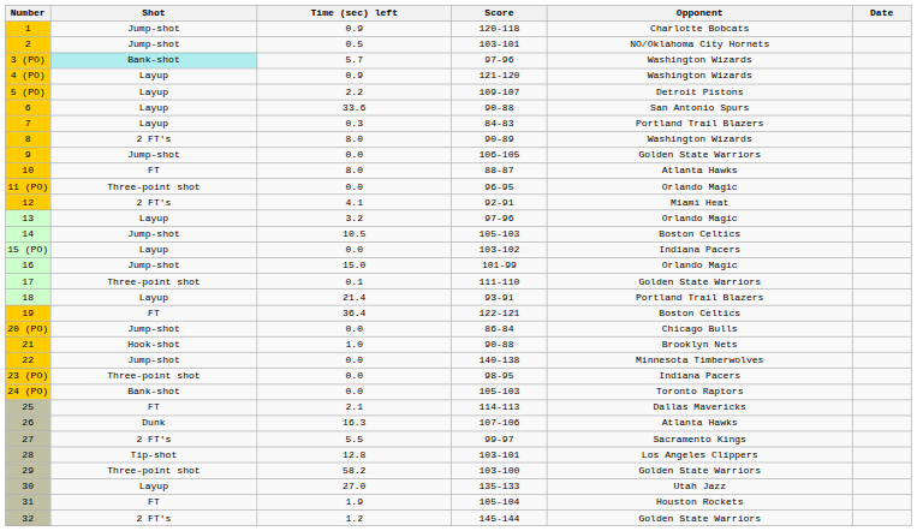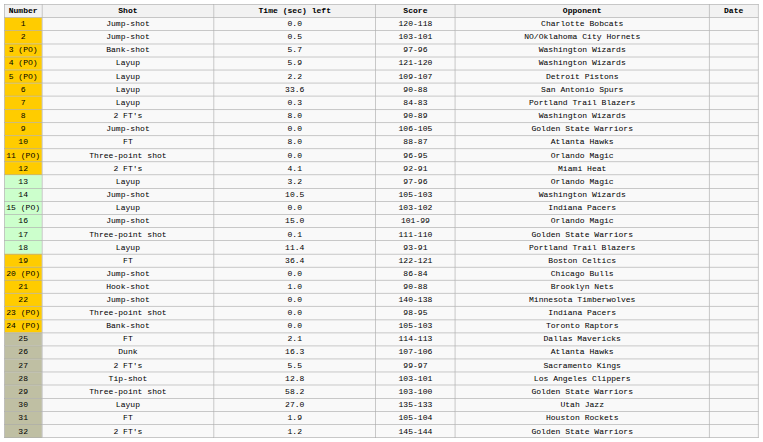1 | Time (sec) left: 0.9 -> 0.0
3 (PO) | Shot: paleturquoise background -> no background
4 (PO) | Time (sec) left: 0.9 -> 5.9
14 | Opponent: Boston Celtics -> Washington Wizards
18 | Time (sec) left: 21.4 -> 11.4
